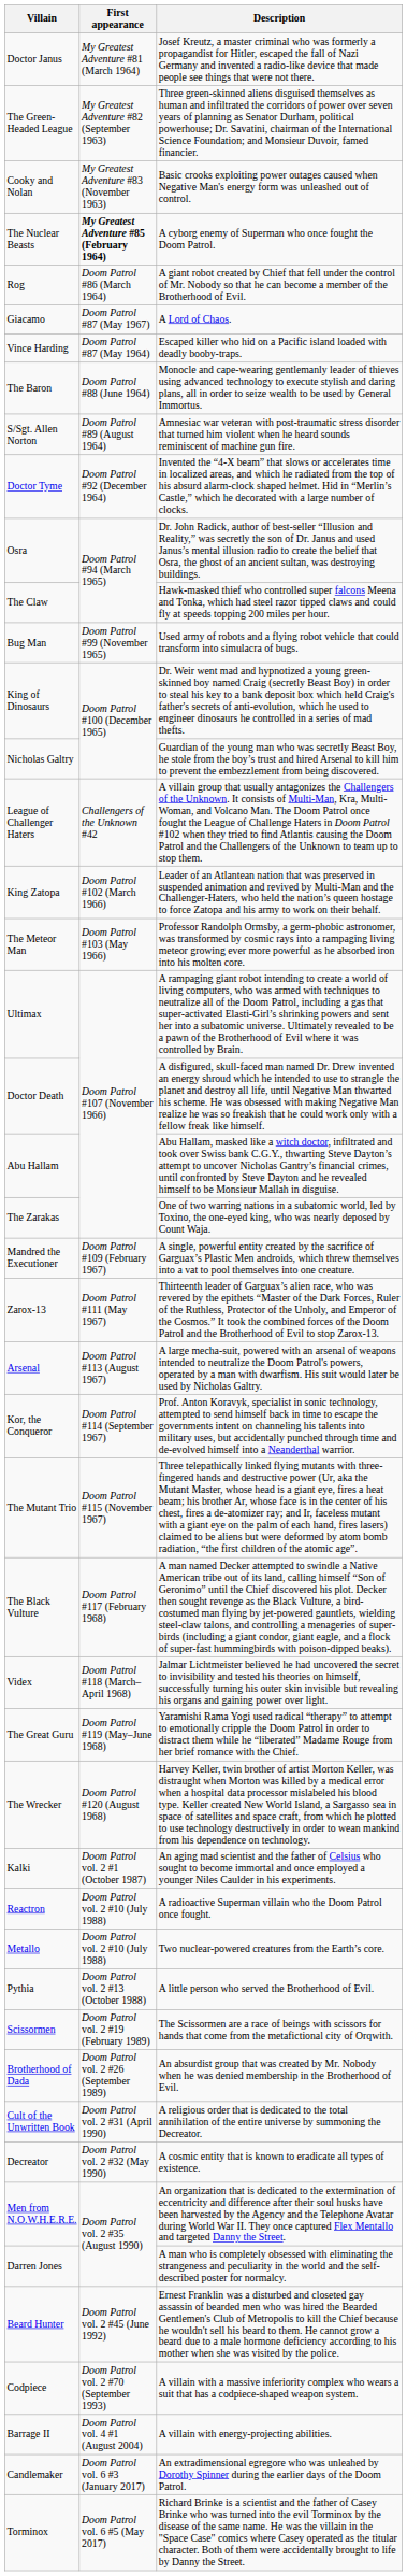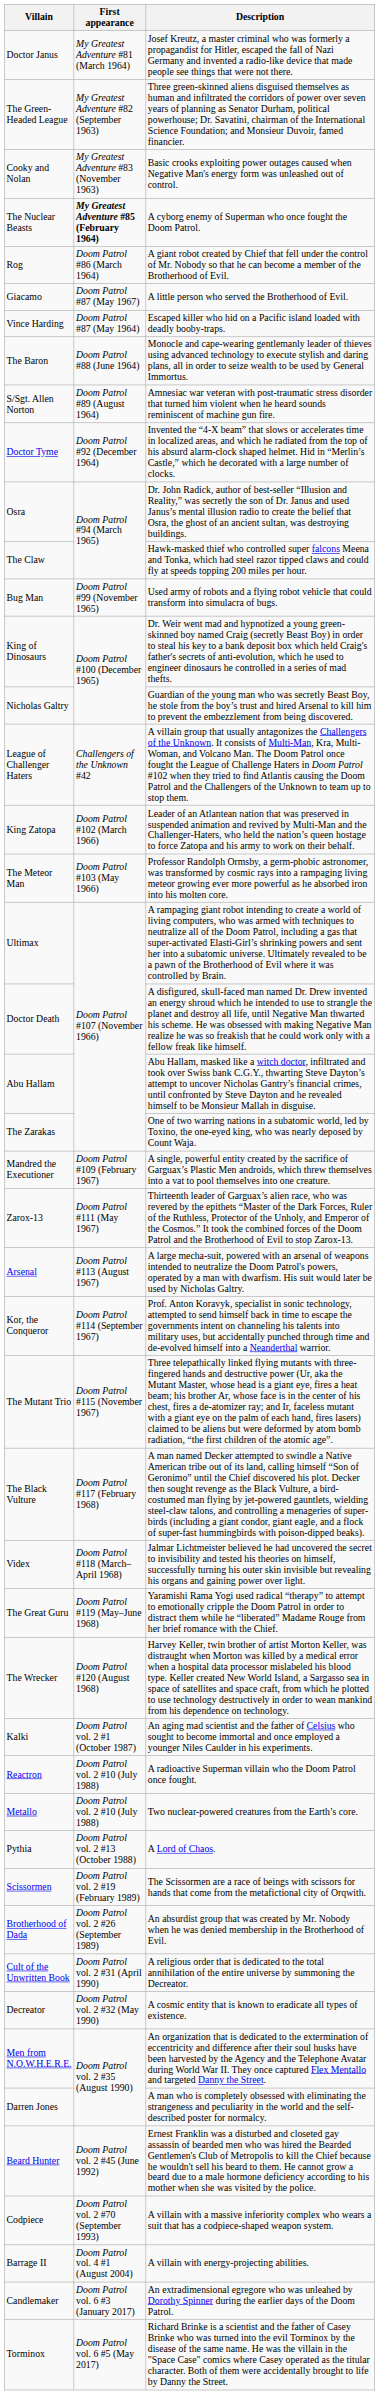Giacamo | Description: A Lord of Chaos. -> A little person who served the Brotherhood of Evil.
Pythia | Description: A little person who served the Brotherhood of Evil. -> A Lord of Chaos.
